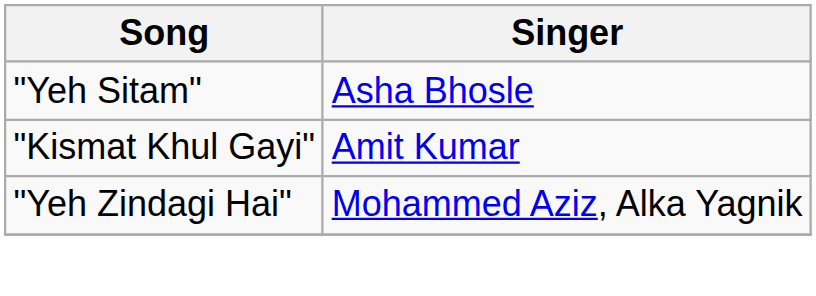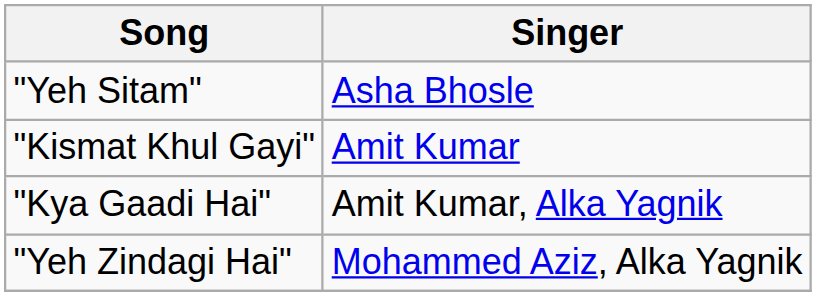+ row: "Kya Gaadi Hai" | Amit Kumar, Alka Yagnik
